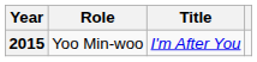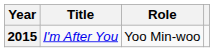columns swapped: Title <-> Role
